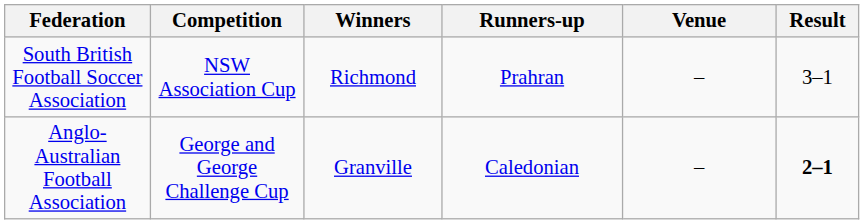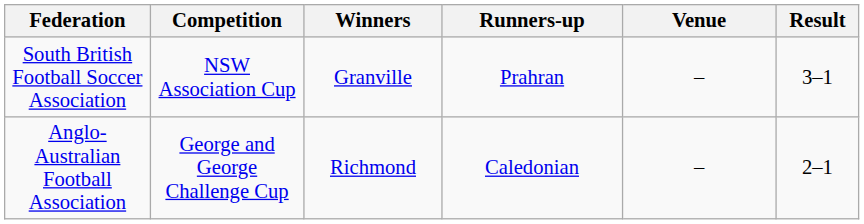South British Football Soccer Association | Winners: Richmond -> Granville
Anglo-Australian Football Association | Winners: Granville -> Richmond
Anglo-Australian Football Association | Result: bold -> normal
